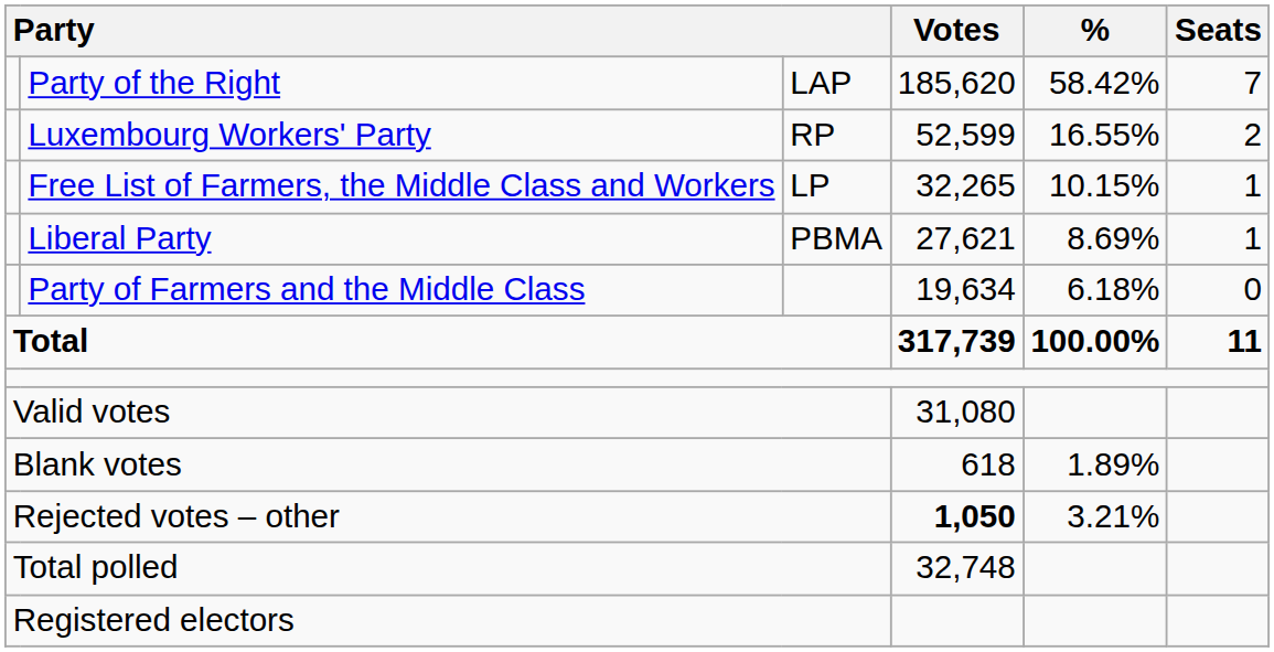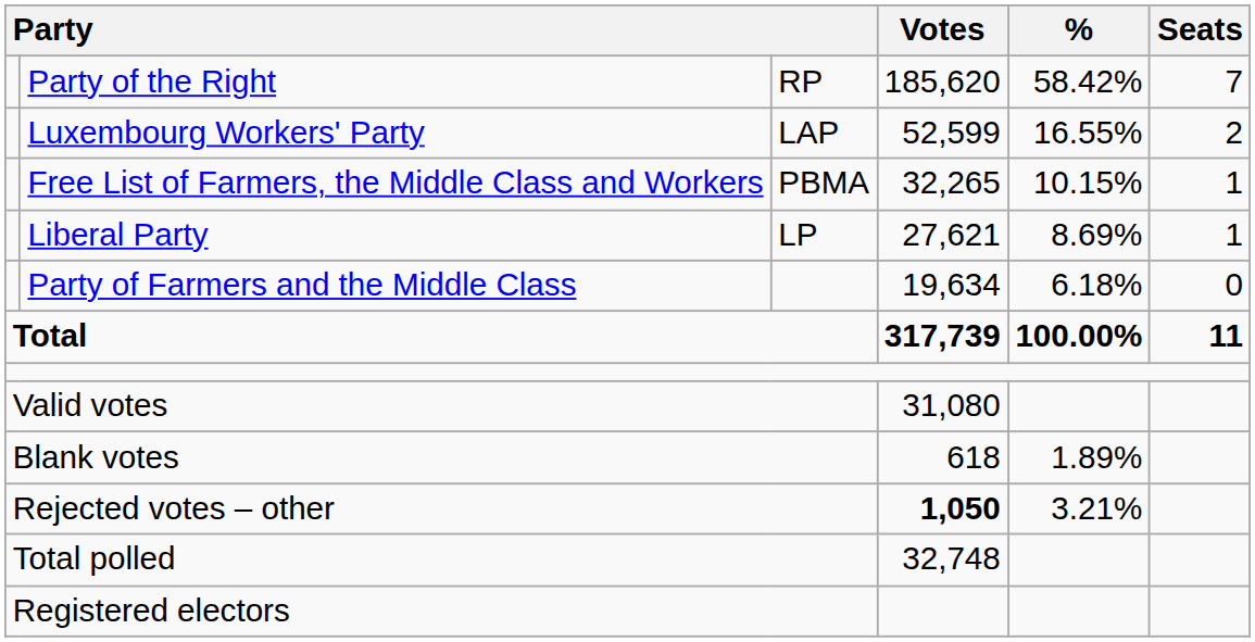Party of the Right | column 3: LAP -> RP
Luxembourg Workers' Party | column 3: RP -> LAP
Free List of Farmers, the Middle Class and Workers | column 3: LP -> PBMA
Liberal Party | column 3: PBMA -> LP
